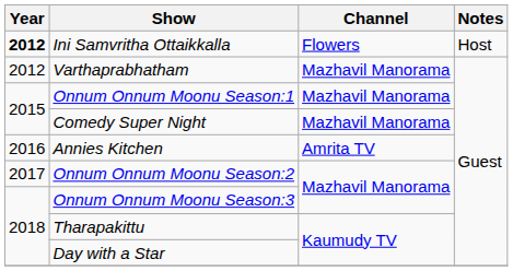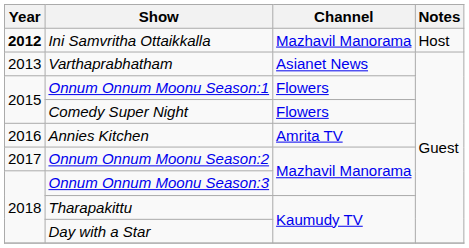Ini Samvritha Ottaikkalla | Channel: Flowers -> Mazhavil Manorama
Varthaprabhatham | Year: 2012 -> 2013
Varthaprabhatham | Channel: Mazhavil Manorama -> Asianet News
Onnum Onnum Moonu Season:1 | Channel: Mazhavil Manorama -> Flowers
Comedy Super Night | Channel: Mazhavil Manorama -> Flowers
